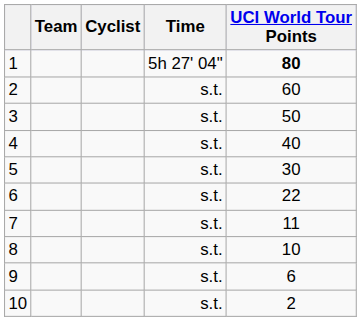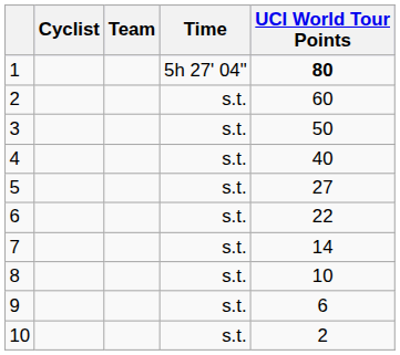columns swapped: Cyclist <-> Team
5 | UCI World Tour Points: 30 -> 27
7 | UCI World Tour Points: 11 -> 14
